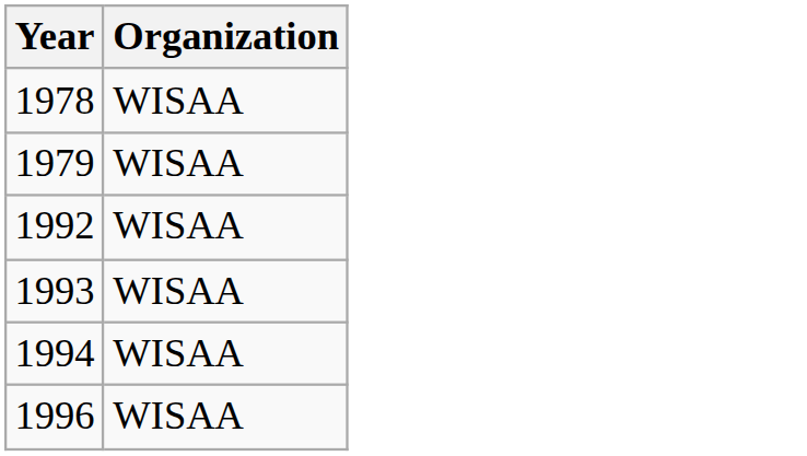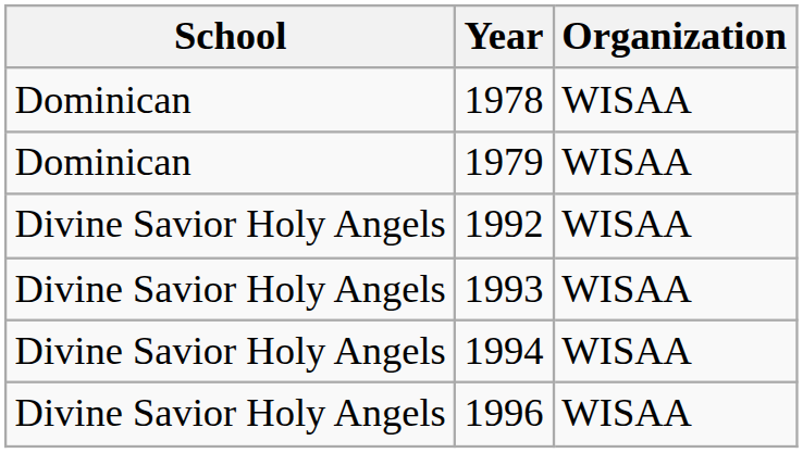+ column: School | Dominican | Dominican | Divine Savior Holy Angels | Divine Savior Holy Angels | Divine Savior Holy Angels | Divine Savior Holy Angels
